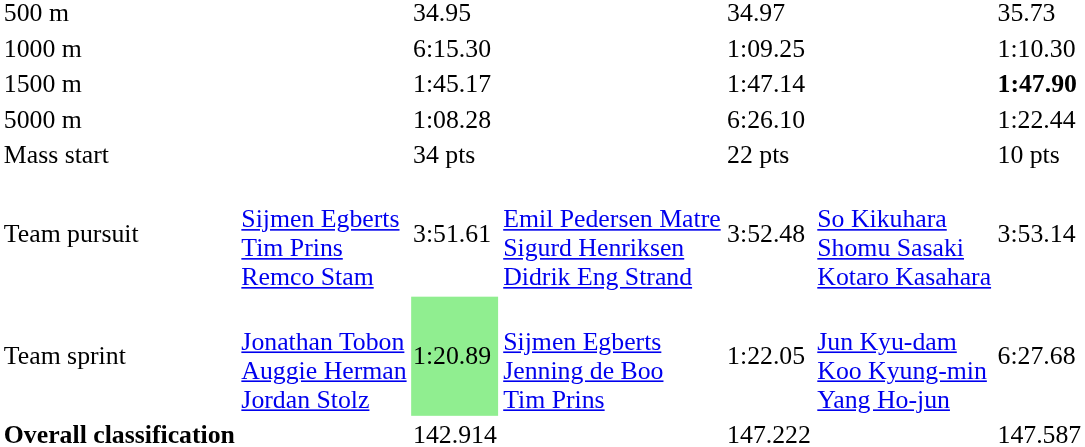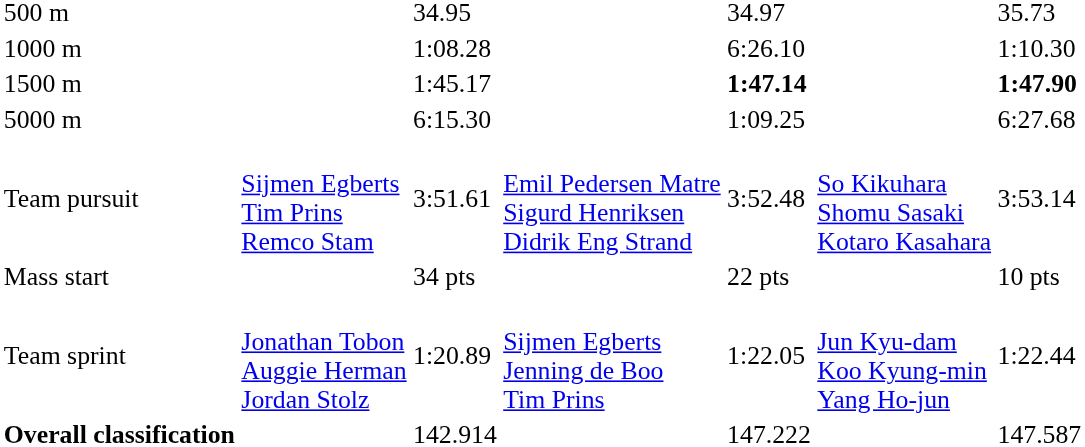1000 m | column 3: 6:15.30 -> 1:08.28
1000 m | column 5: 1:09.25 -> 6:26.10
1500 m | column 5: normal -> bold
5000 m | column 3: 1:08.28 -> 6:15.30
5000 m | column 5: 6:26.10 -> 1:09.25
5000 m | column 7: 1:22.44 -> 6:27.68
rows swapped: Mass start <-> Team pursuit
Team sprint | column 3: lightgreen background -> no background
Team sprint | column 7: 6:27.68 -> 1:22.44
